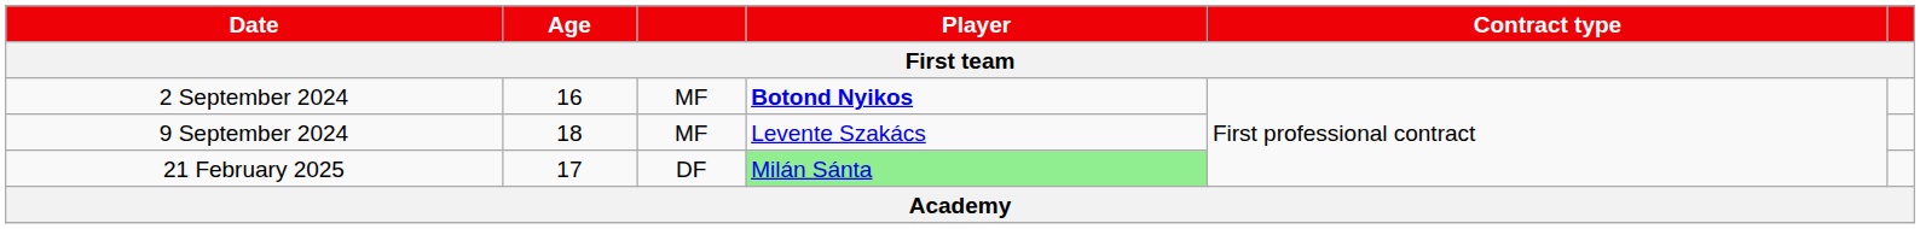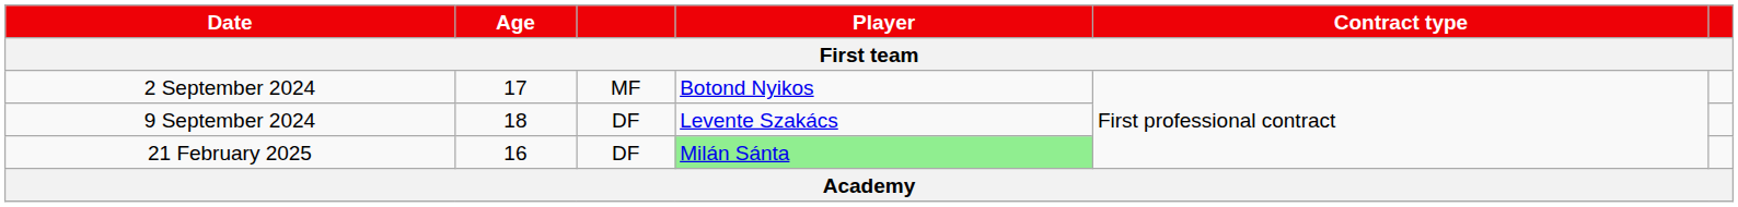2 September 2024 | Age: 16 -> 17
2 September 2024 | Player: bold -> normal
9 September 2024 | column 3: MF -> DF
21 February 2025 | Age: 17 -> 16
